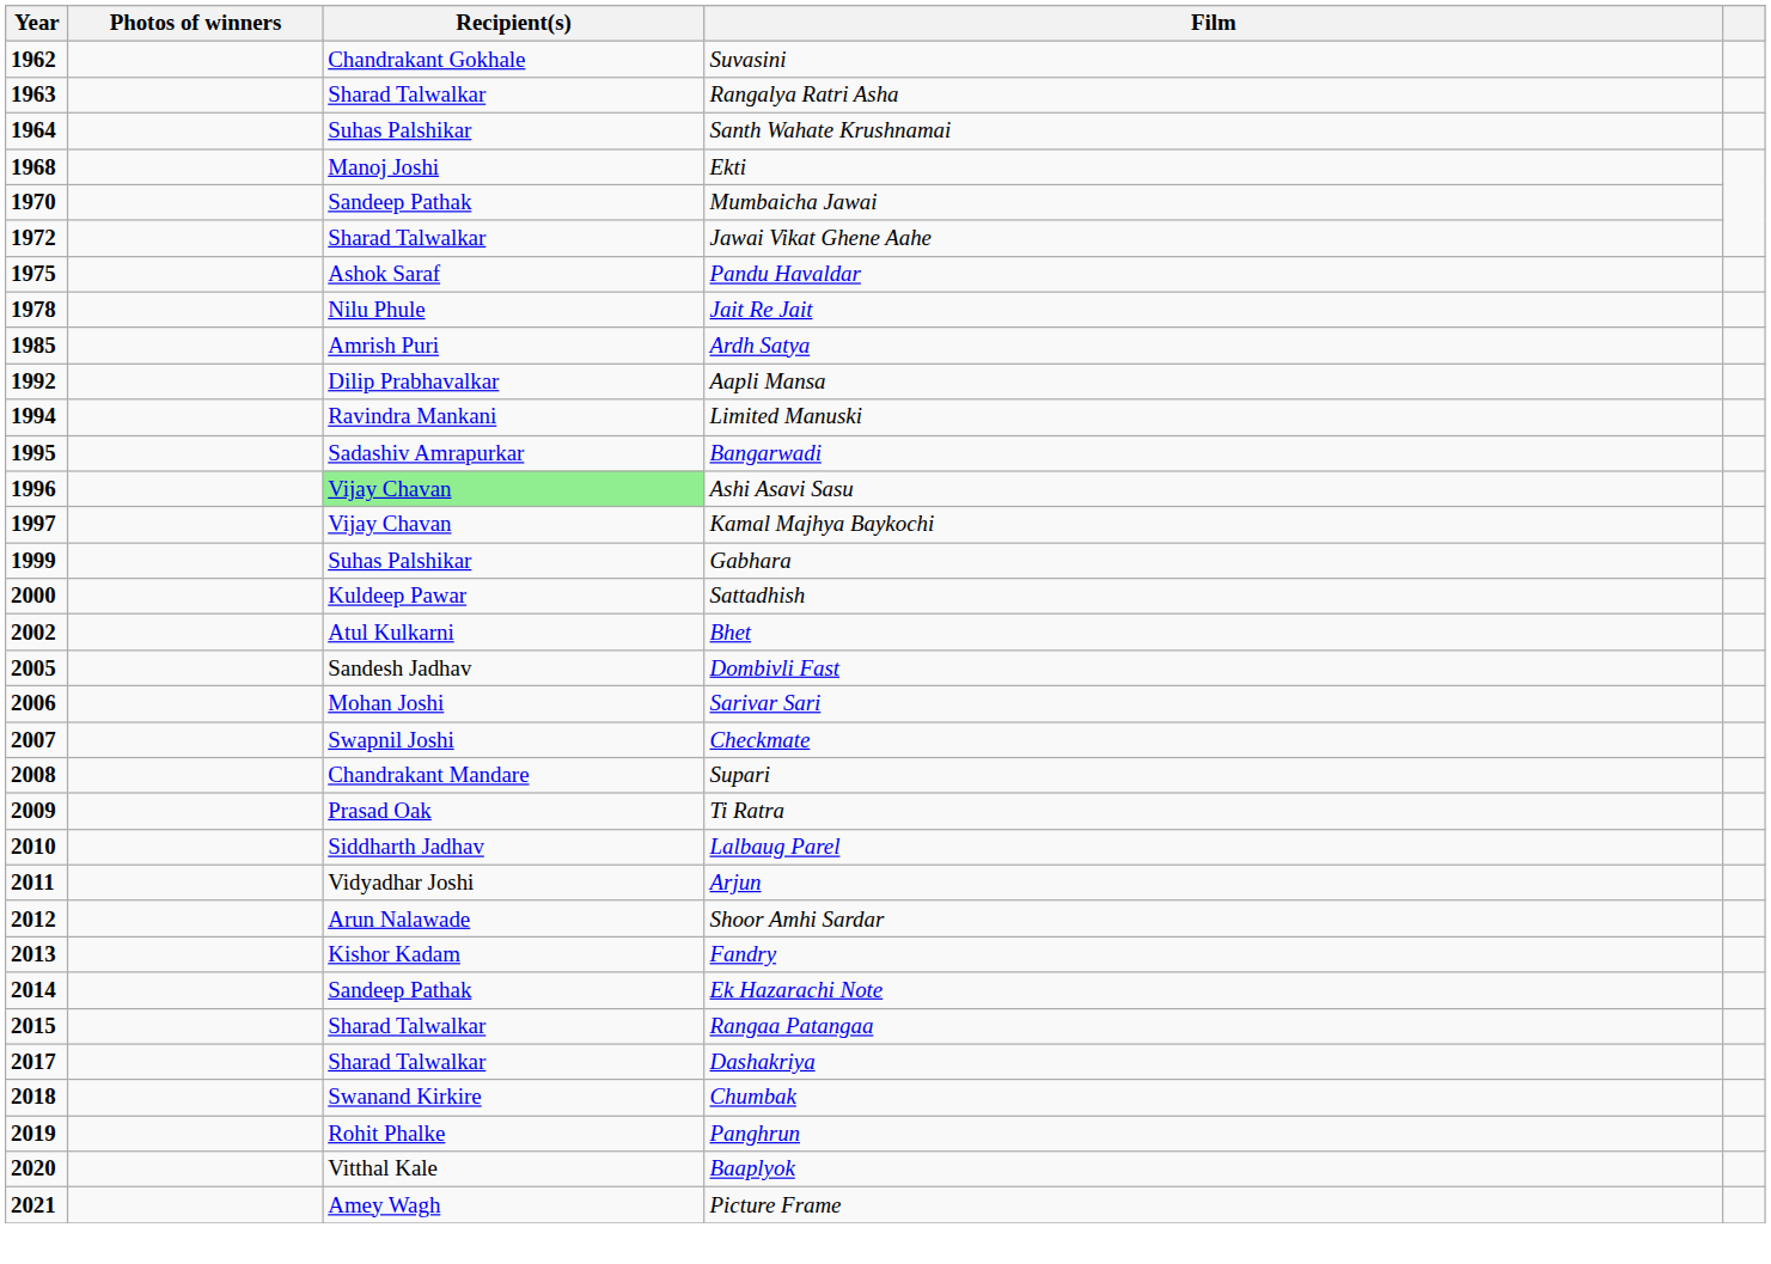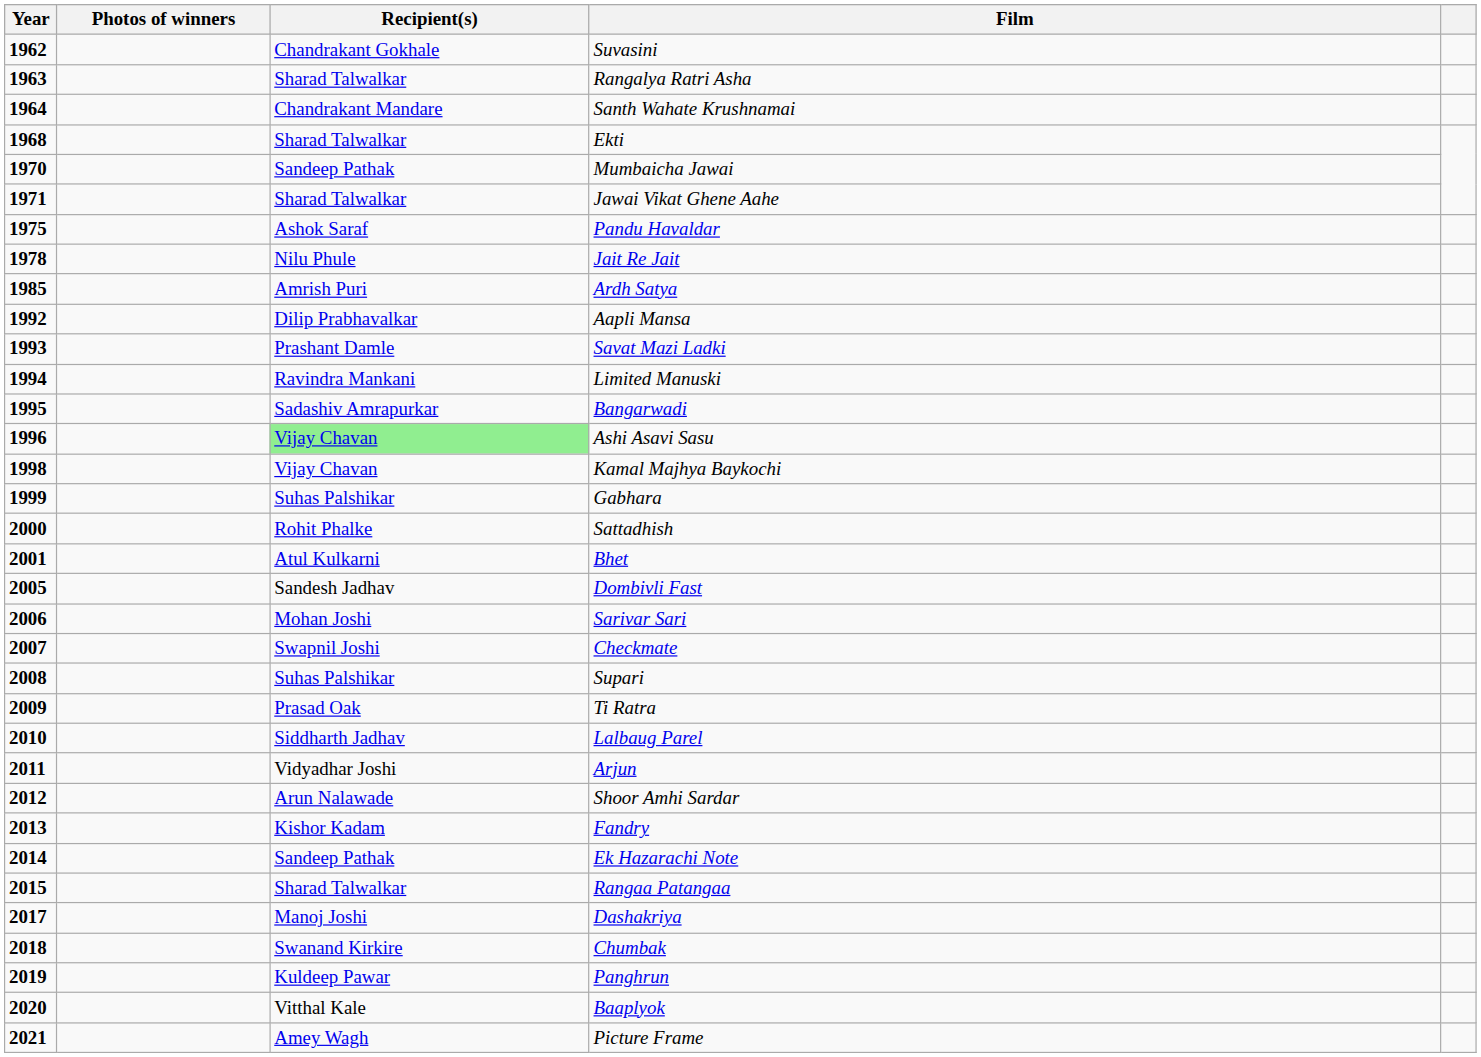Santh Wahate Krushnamai | Recipient(s): Suhas Palshikar -> Chandrakant Mandare
Ekti | Recipient(s): Manoj Joshi -> Sharad Talwalkar
Jawai Vikat Ghene Aahe | Year: 1972 -> 1971
+ row: 1993 | Prashant Damle | Savat Mazi Ladki
Kamal Majhya Baykochi | Year: 1997 -> 1998
Sattadhish | Recipient(s): Kuldeep Pawar -> Rohit Phalke
Bhet | Year: 2002 -> 2001
Supari | Recipient(s): Chandrakant Mandare -> Suhas Palshikar
Dashakriya | Recipient(s): Sharad Talwalkar -> Manoj Joshi
Panghrun | Recipient(s): Rohit Phalke -> Kuldeep Pawar
